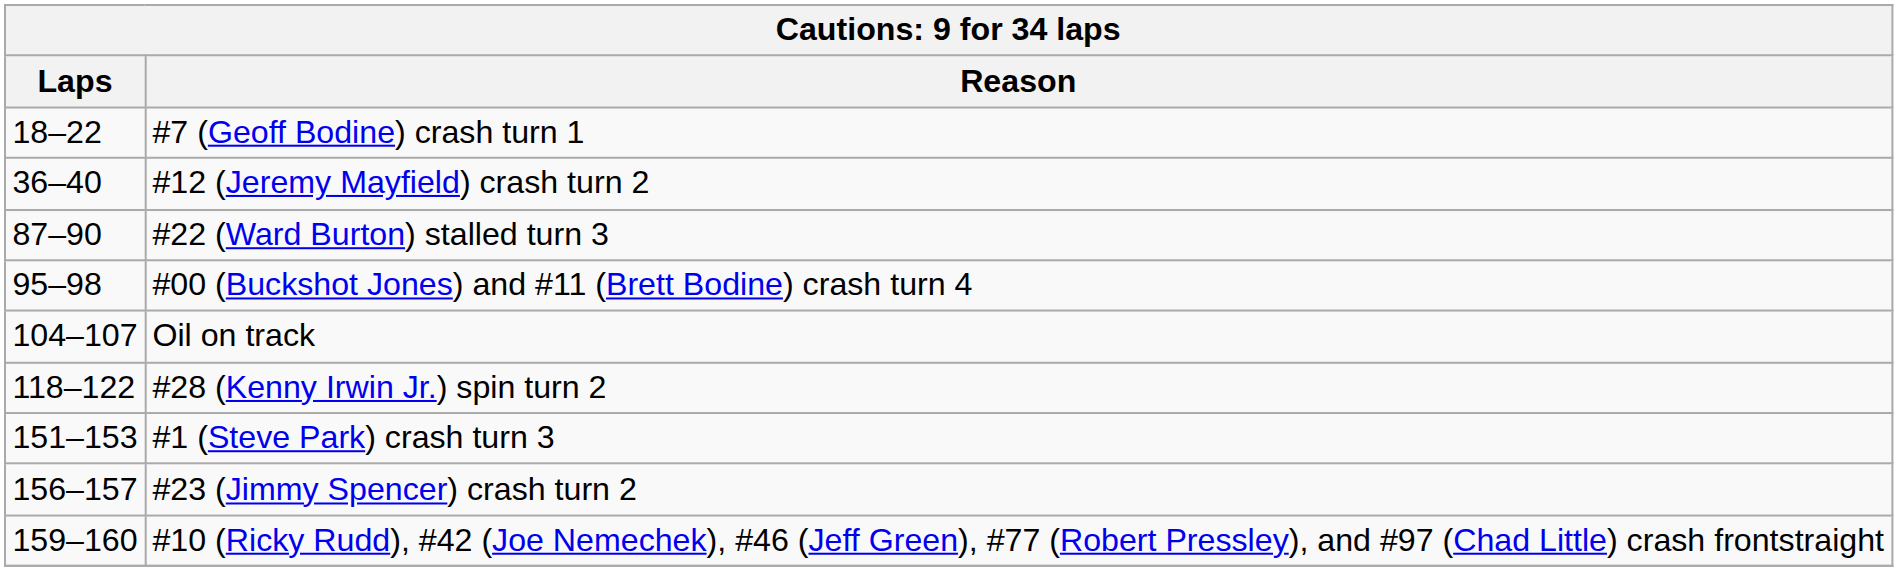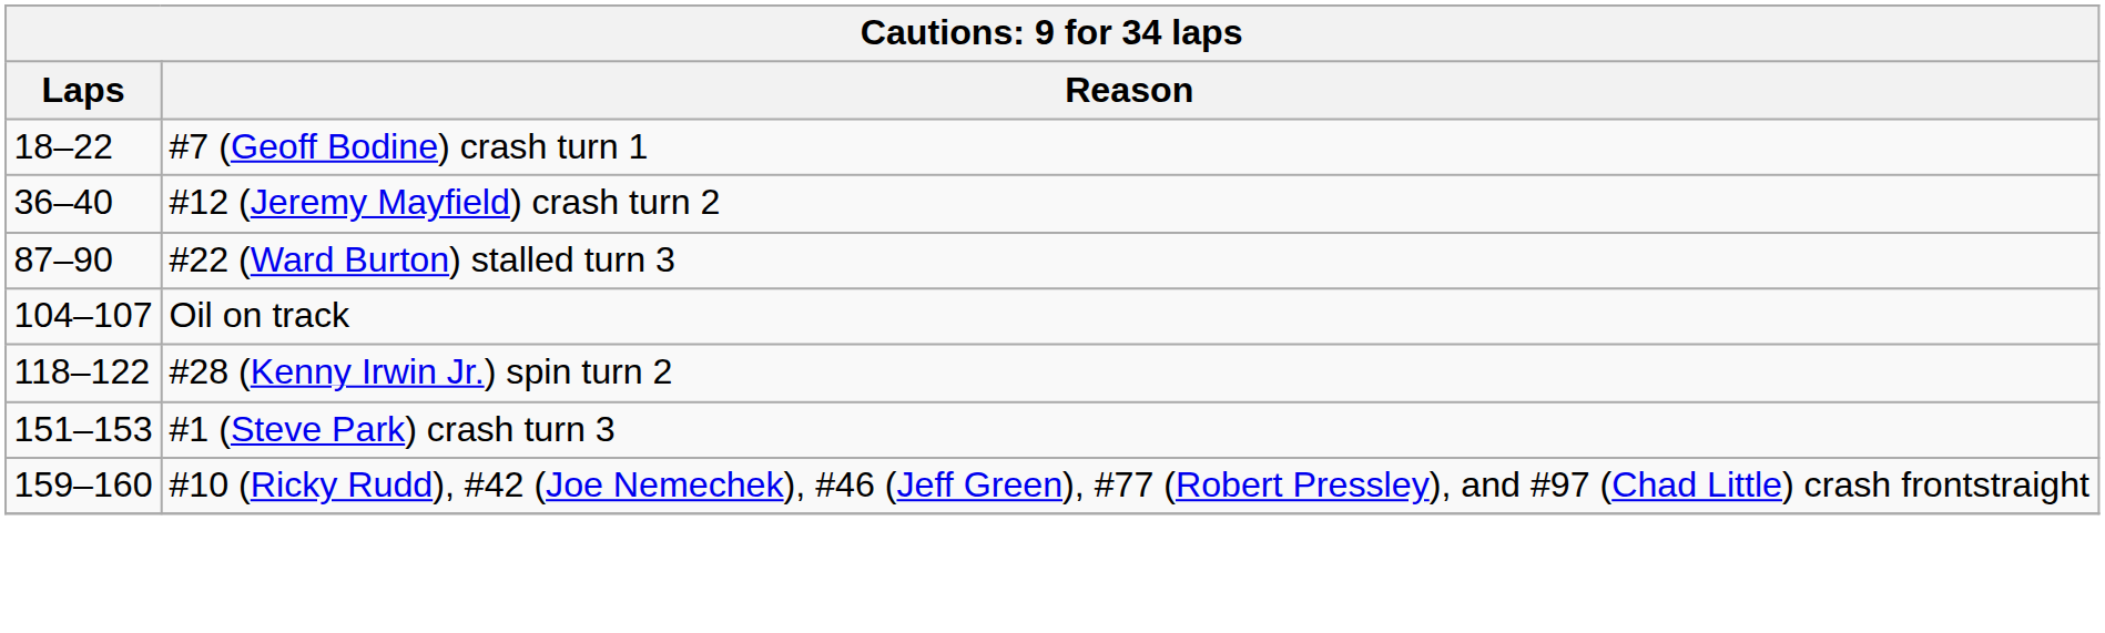- row: 95–98 | #00 (Buckshot Jones) and #11 (Brett Bodine) crash turn 4
- row: 156–157 | #23 (Jimmy Spencer) crash turn 2
